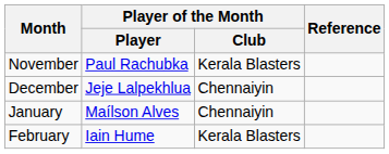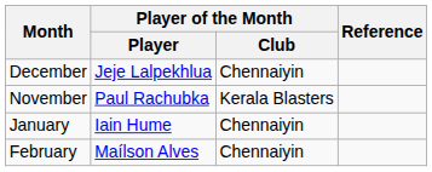rows swapped: November <-> December
January | Player of the Month / Player: Maílson Alves -> Iain Hume
February | Player of the Month / Player: Iain Hume -> Maílson Alves
February | Player of the Month / Club: Kerala Blasters -> Chennaiyin
